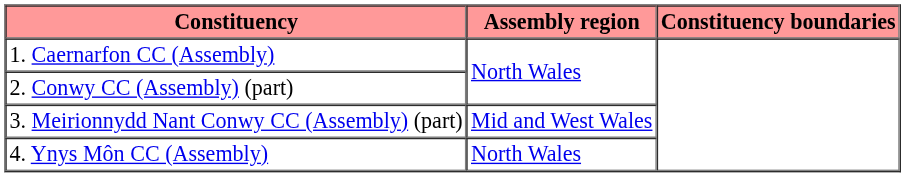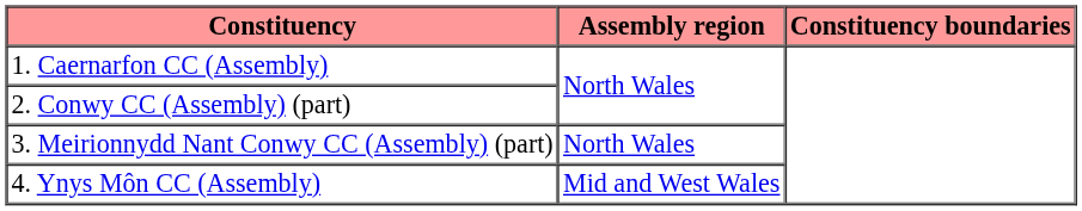3. Meirionnydd Nant Conwy CC (Assembly) (part) | Assembly region: Mid and West Wales -> North Wales
4. Ynys Môn CC (Assembly) | Assembly region: North Wales -> Mid and West Wales
